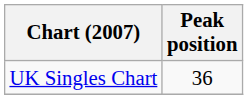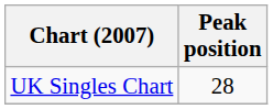UK Singles Chart | Peak position: 36 -> 28
